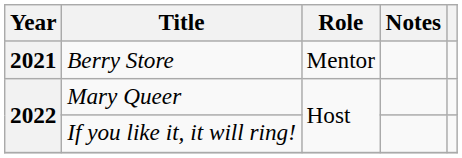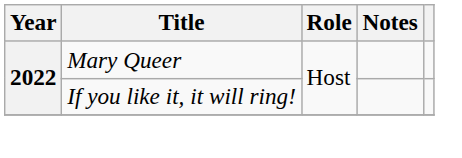- row: 2021 | Berry Store | Mentor
